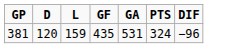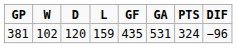+ column: W | 102
